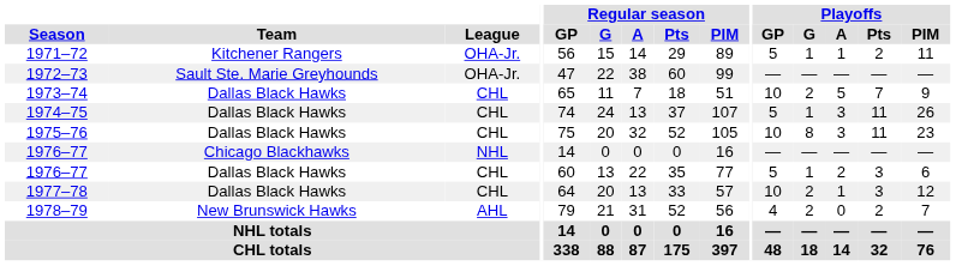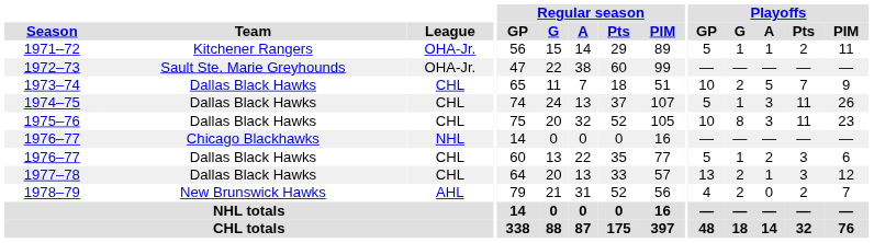1977–78 | Playoffs / GP: 10 -> 13
